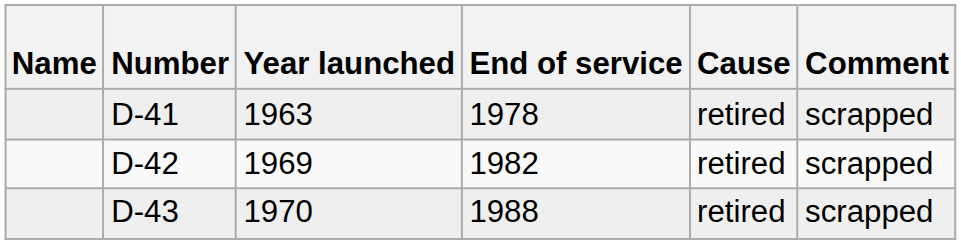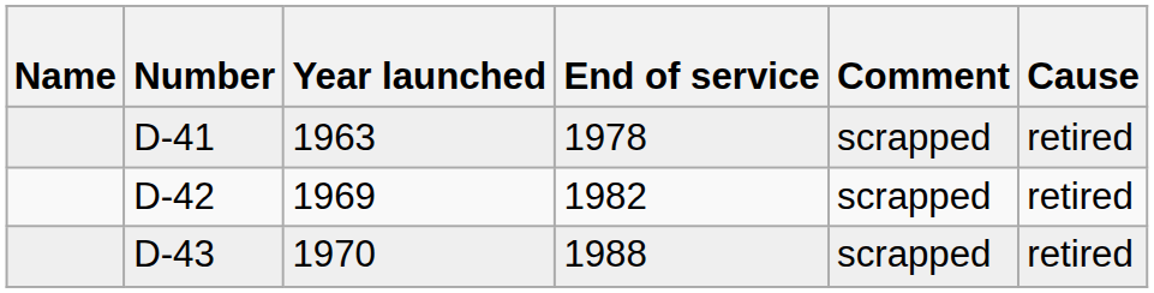columns swapped: Cause <-> Comment
